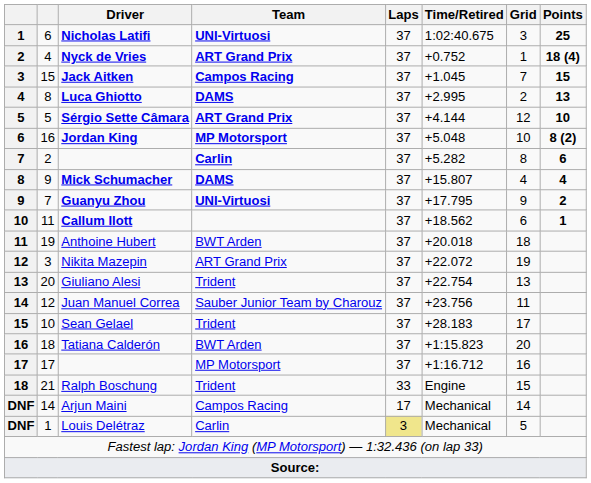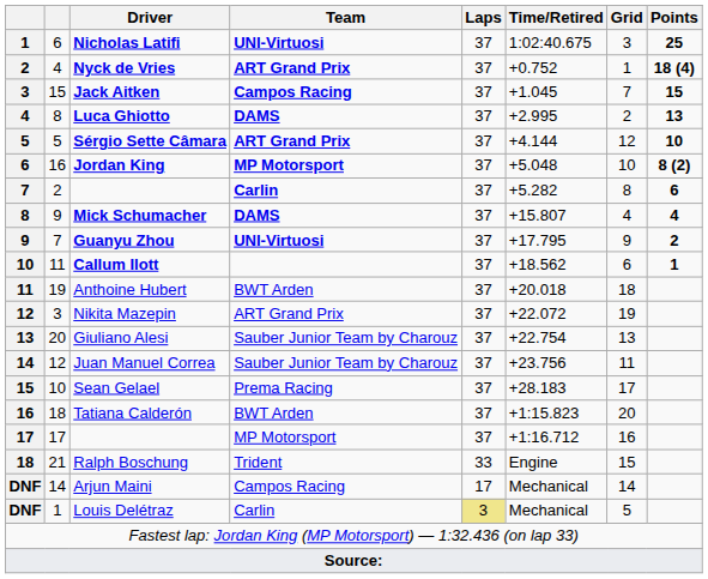Giuliano Alesi | Team: Trident -> Sauber Junior Team by Charouz
Sean Gelael | Team: Trident -> Prema Racing
